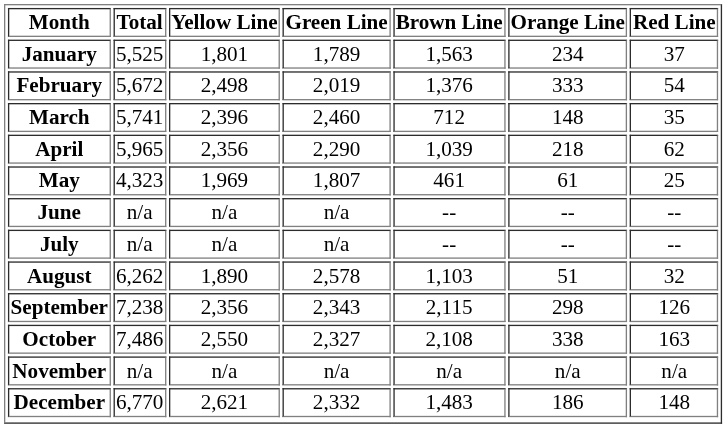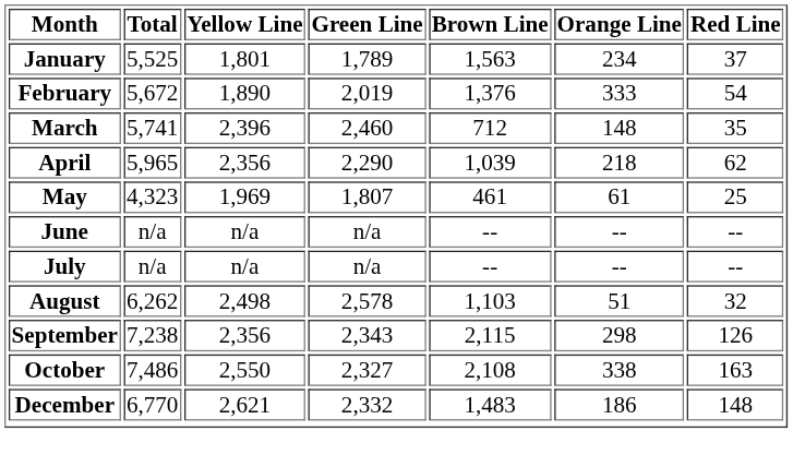February | Yellow Line: 2,498 -> 1,890
August | Yellow Line: 1,890 -> 2,498
- row: November | n/a | n/a | n/a | n/a | n/a | n/a
